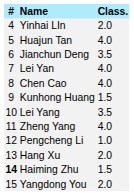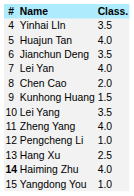Yinhai LIn | Class.: 2.0 -> 3.5
Chen Cao | Class.: 4.0 -> 2.0
Hang Xu | Class.: 2.0 -> 2.5
Haiming Zhu | Class.: 1.5 -> 4.0
Yangdong You | Class.: 2.0 -> 1.0
